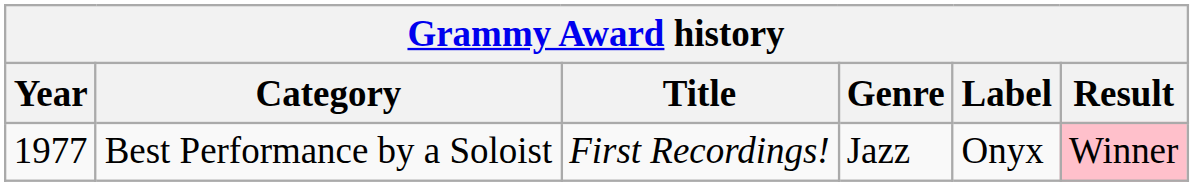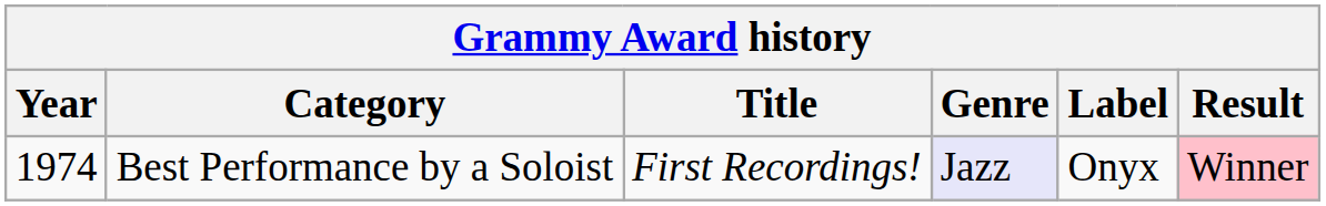Best Performance by a Soloist | Year: 1977 -> 1974
Best Performance by a Soloist | Genre: no background -> lavender background
